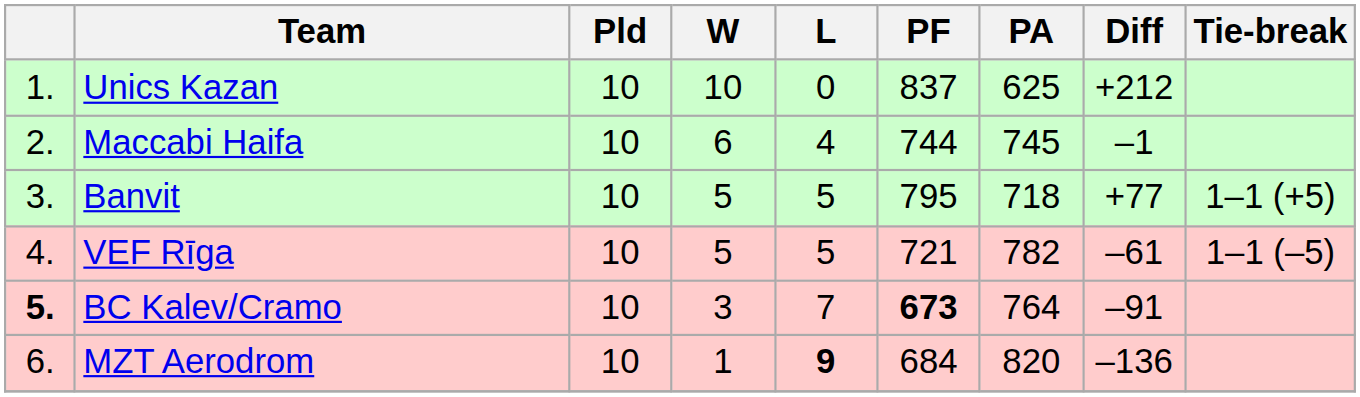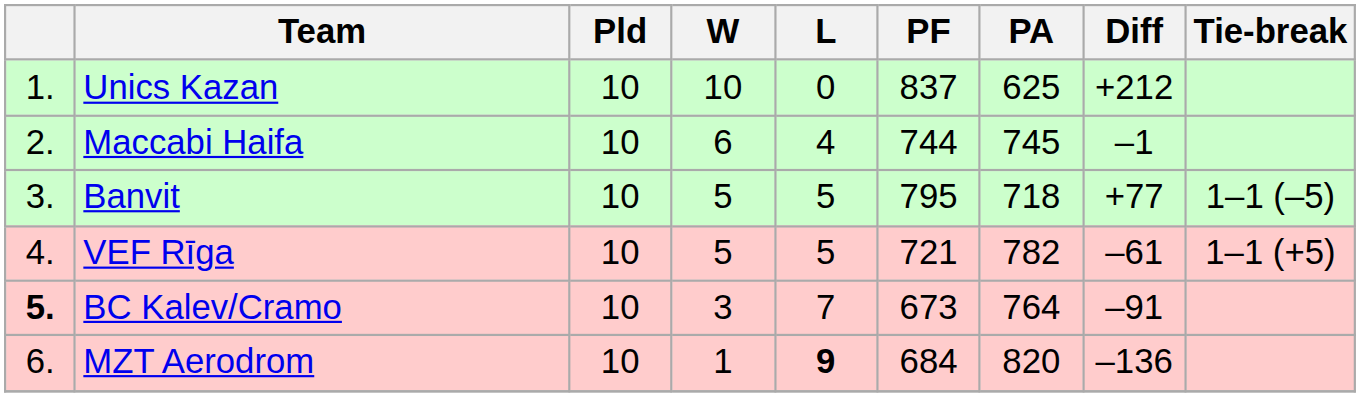Banvit | Tie-break: 1–1 (+5) -> 1–1 (–5)
VEF Rīga | Tie-break: 1–1 (–5) -> 1–1 (+5)
BC Kalev/Cramo | PF: bold -> normal
